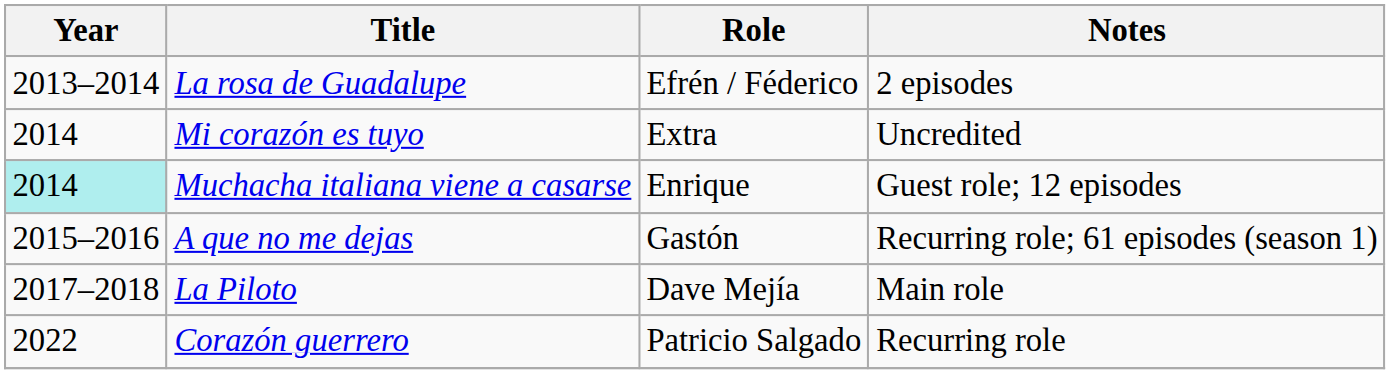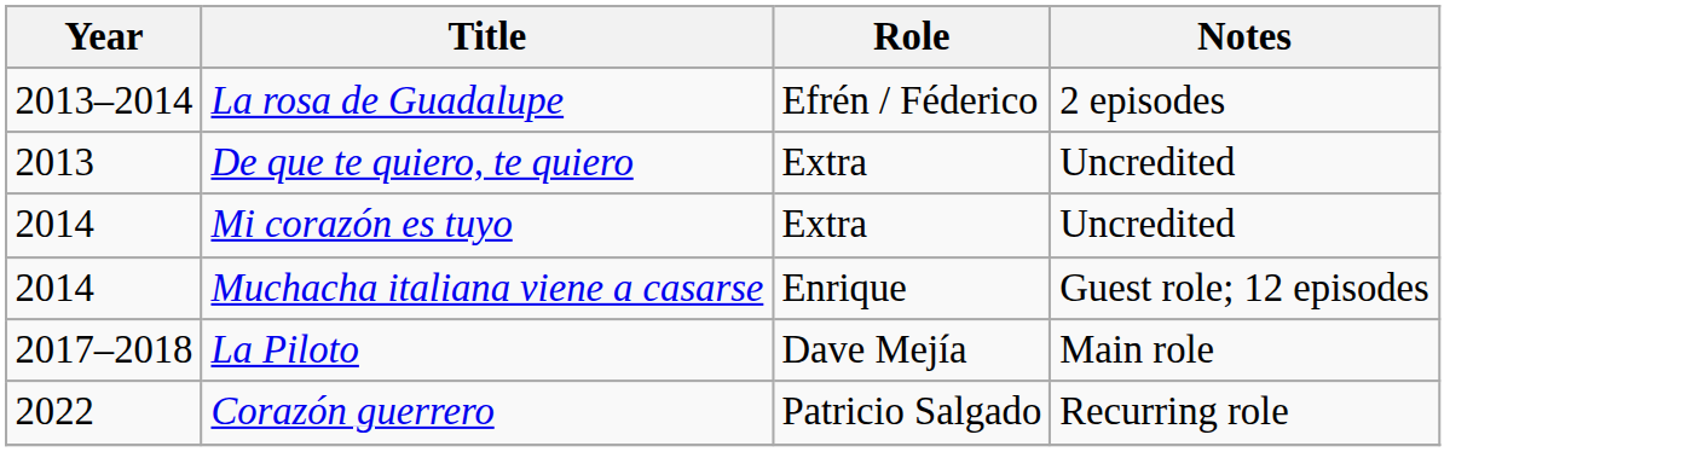+ row: 2013 | De que te quiero, te quiero | Extra | Uncredited
Muchacha italiana viene a casarse | Year: paleturquoise background -> no background
- row: 2015–2016 | A que no me dejas | Gastón | Recurring role; 61 episodes (season 1)
